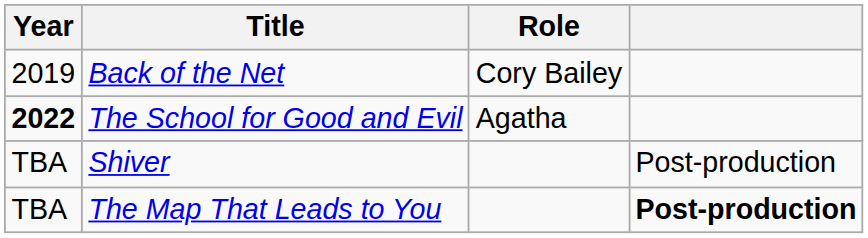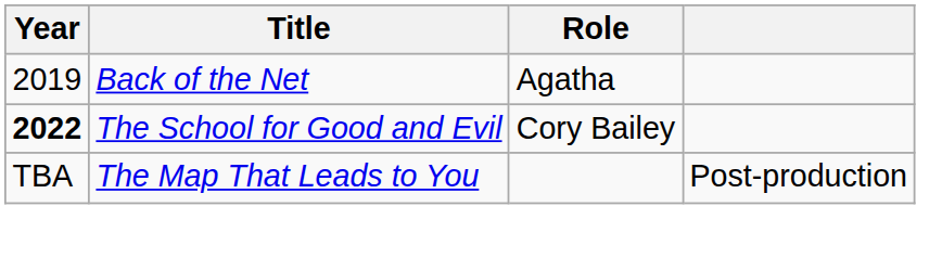Back of the Net | Role: Cory Bailey -> Agatha
The School for Good and Evil | Role: Agatha -> Cory Bailey
- row: TBA | Shiver | Post-production
The Map That Leads to You | column 4: bold -> normal
